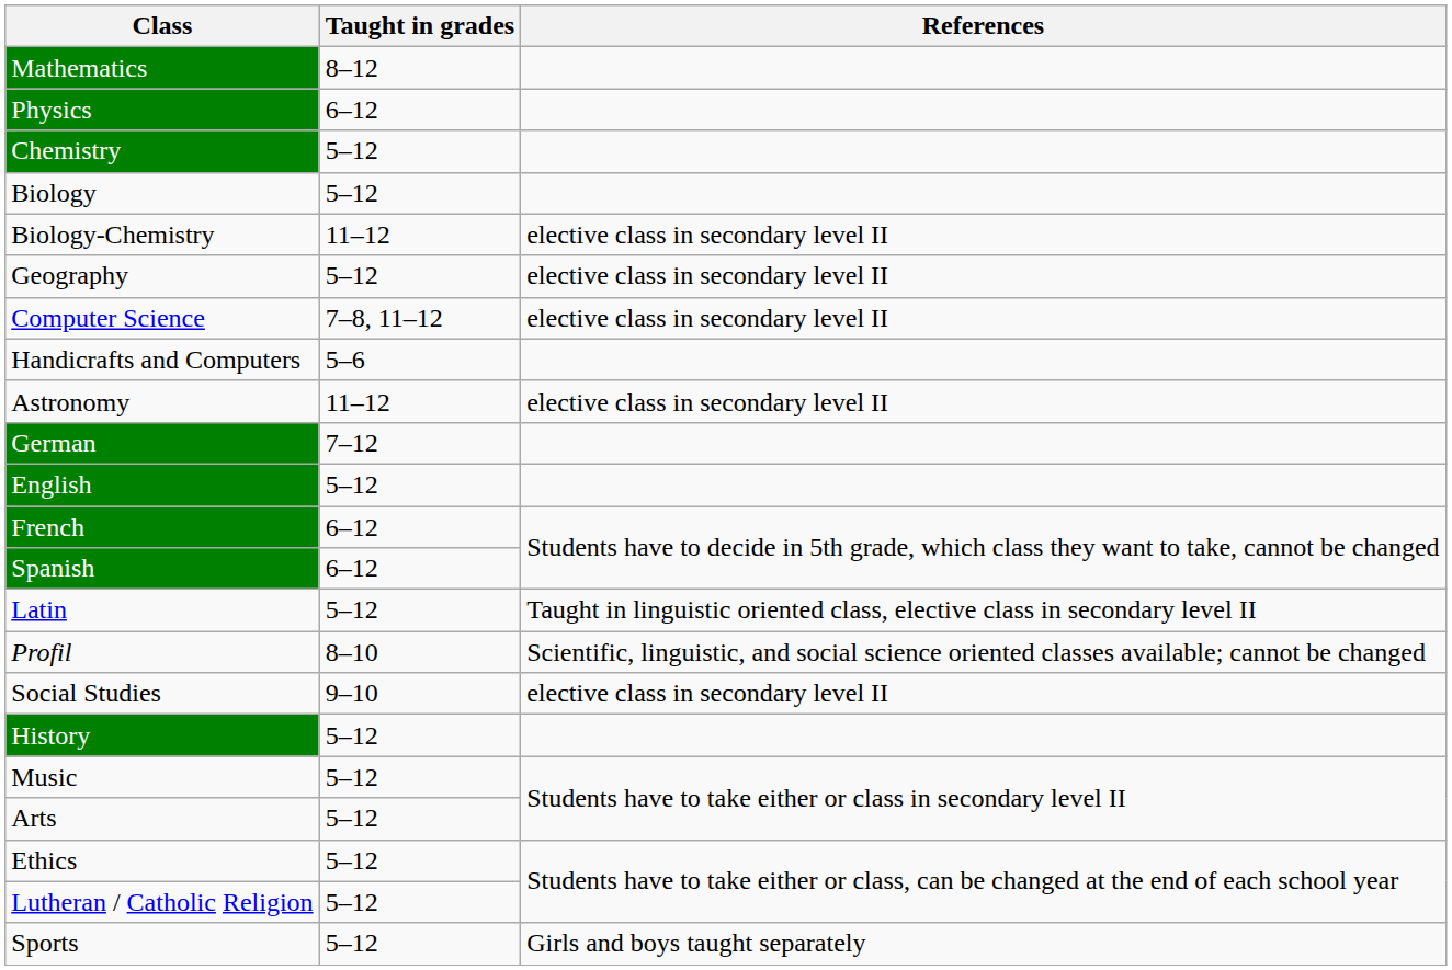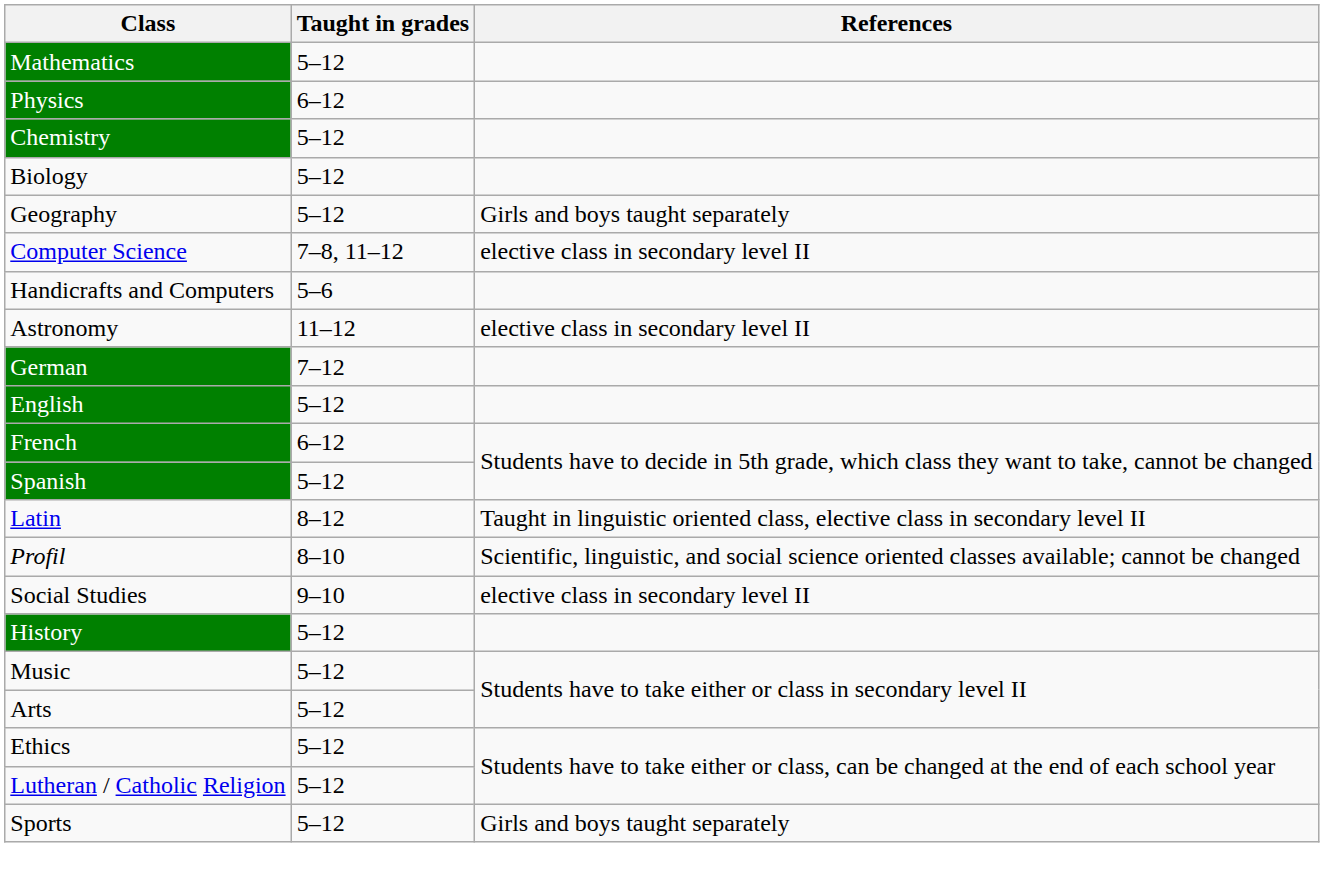Mathematics | Taught in grades: 8–12 -> 5–12
- row: Biology-Chemistry | 11–12 | elective class in secondary level II
Geography | References: elective class in secondary level II -> Girls and boys taught separately
Spanish | Taught in grades: 6–12 -> 5–12
Latin | Taught in grades: 5–12 -> 8–12
